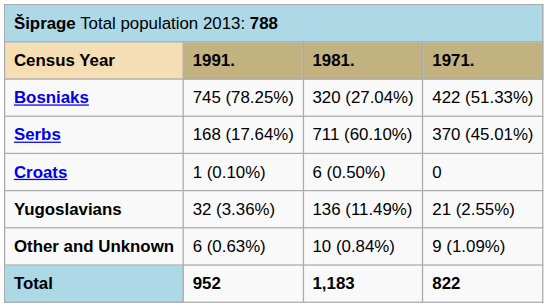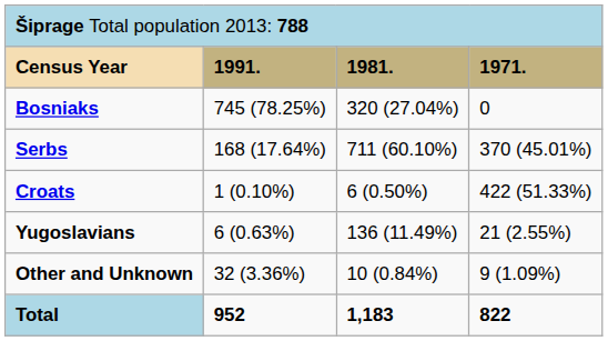Bosniaks | column 4: 422 (51.33%) -> 0
Croats | column 4: 0 -> 422 (51.33%)
Yugoslavians | column 2: 32 (3.36%) -> 6 (0.63%)
Other and Unknown | column 2: 6 (0.63%) -> 32 (3.36%)
